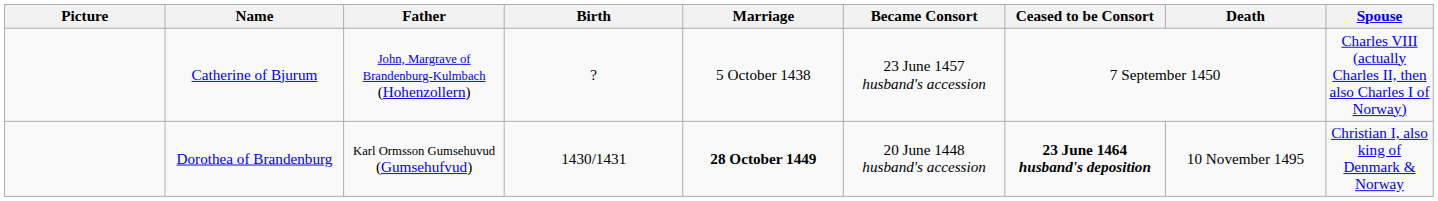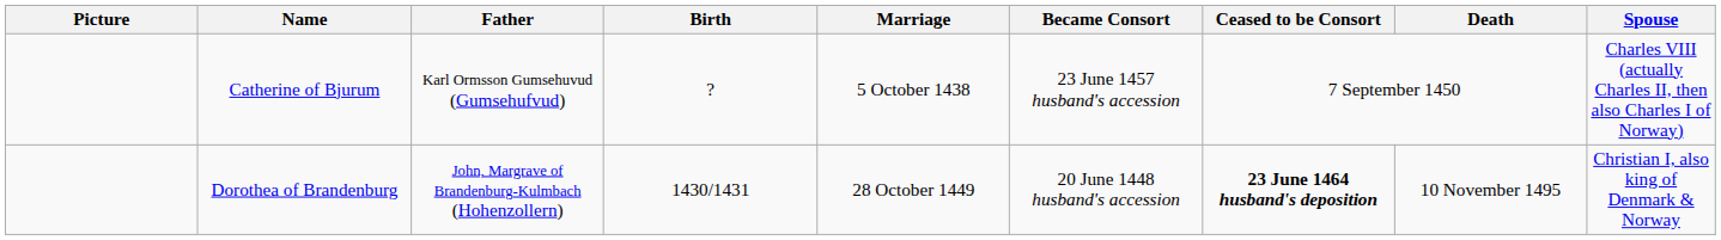Catherine of Bjurum | Father: John, Margrave of Brandenburg-Kulmbach (Hohenzollern) -> Karl Ormsson Gumsehuvud (Gumsehufvud)
Dorothea of Brandenburg | Father: Karl Ormsson Gumsehuvud (Gumsehufvud) -> John, Margrave of Brandenburg-Kulmbach (Hohenzollern)
Dorothea of Brandenburg | Marriage: bold -> normal
